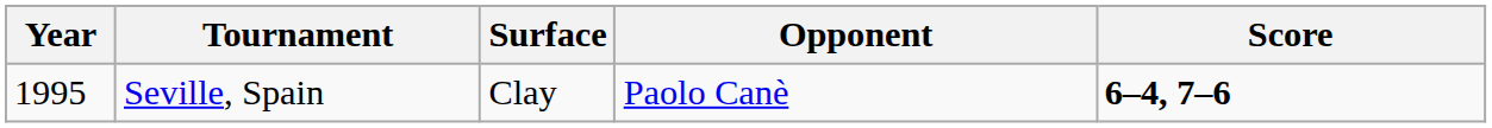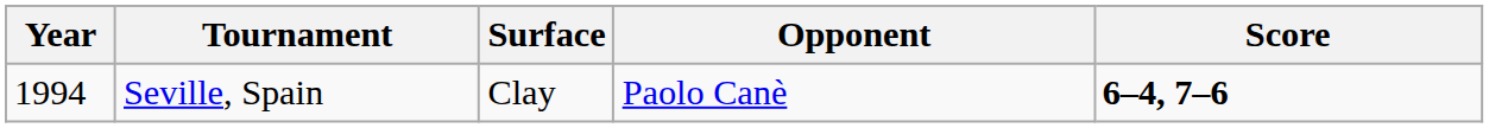Seville, Spain | Year: 1995 -> 1994
